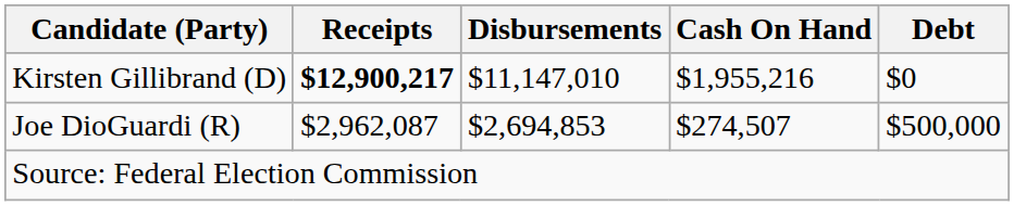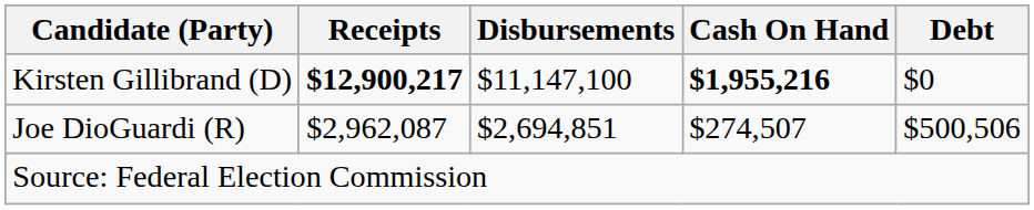Kirsten Gillibrand (D) | Disbursements: $11,147,010 -> $11,147,100
Kirsten Gillibrand (D) | Cash On Hand: normal -> bold
Joe DioGuardi (R) | Disbursements: $2,694,853 -> $2,694,851
Joe DioGuardi (R) | Debt: $500,000 -> $500,506
